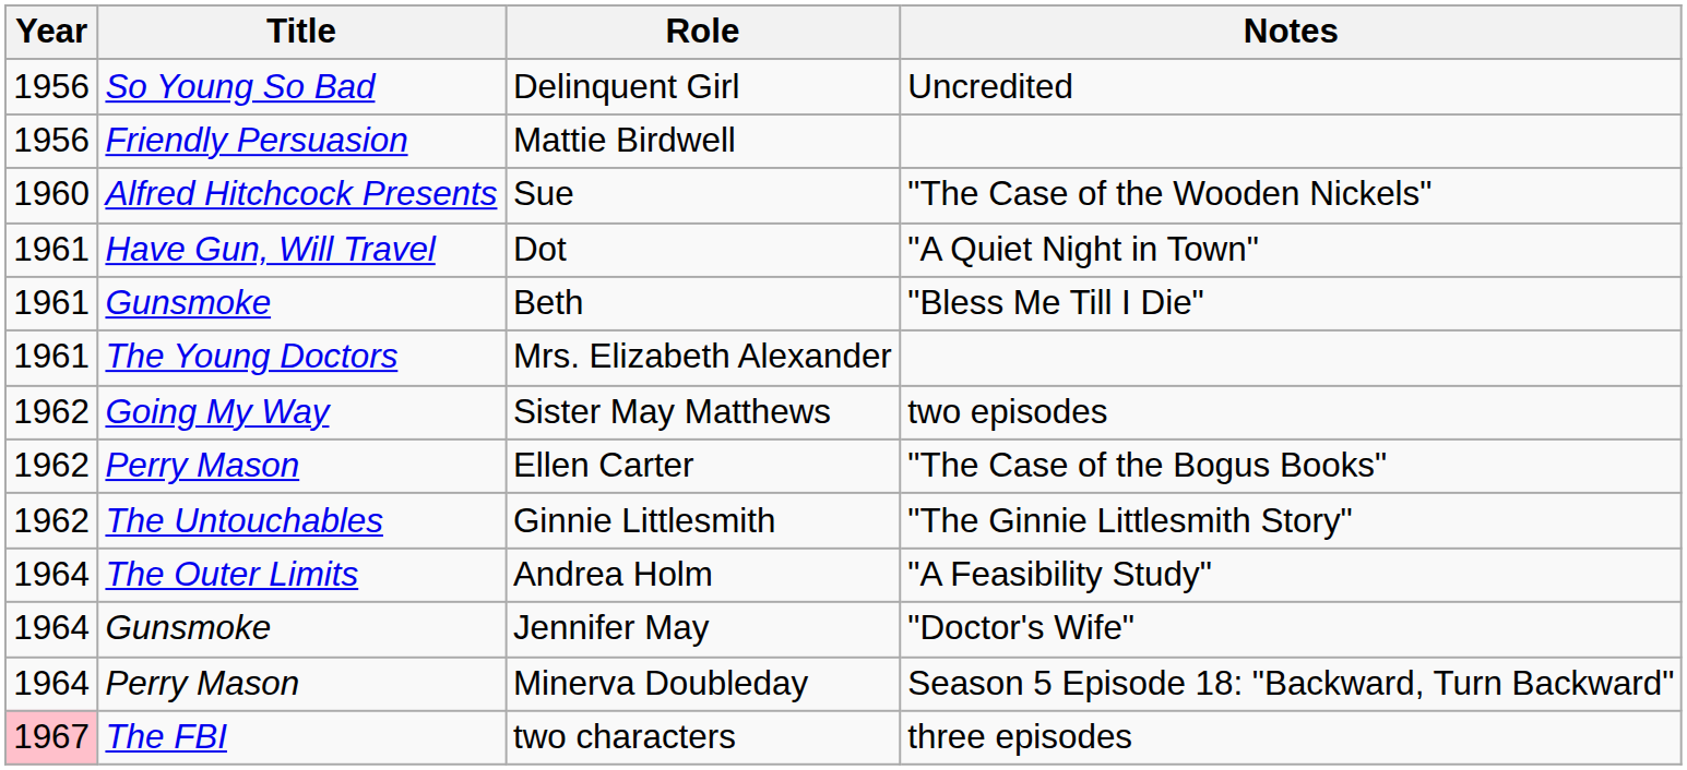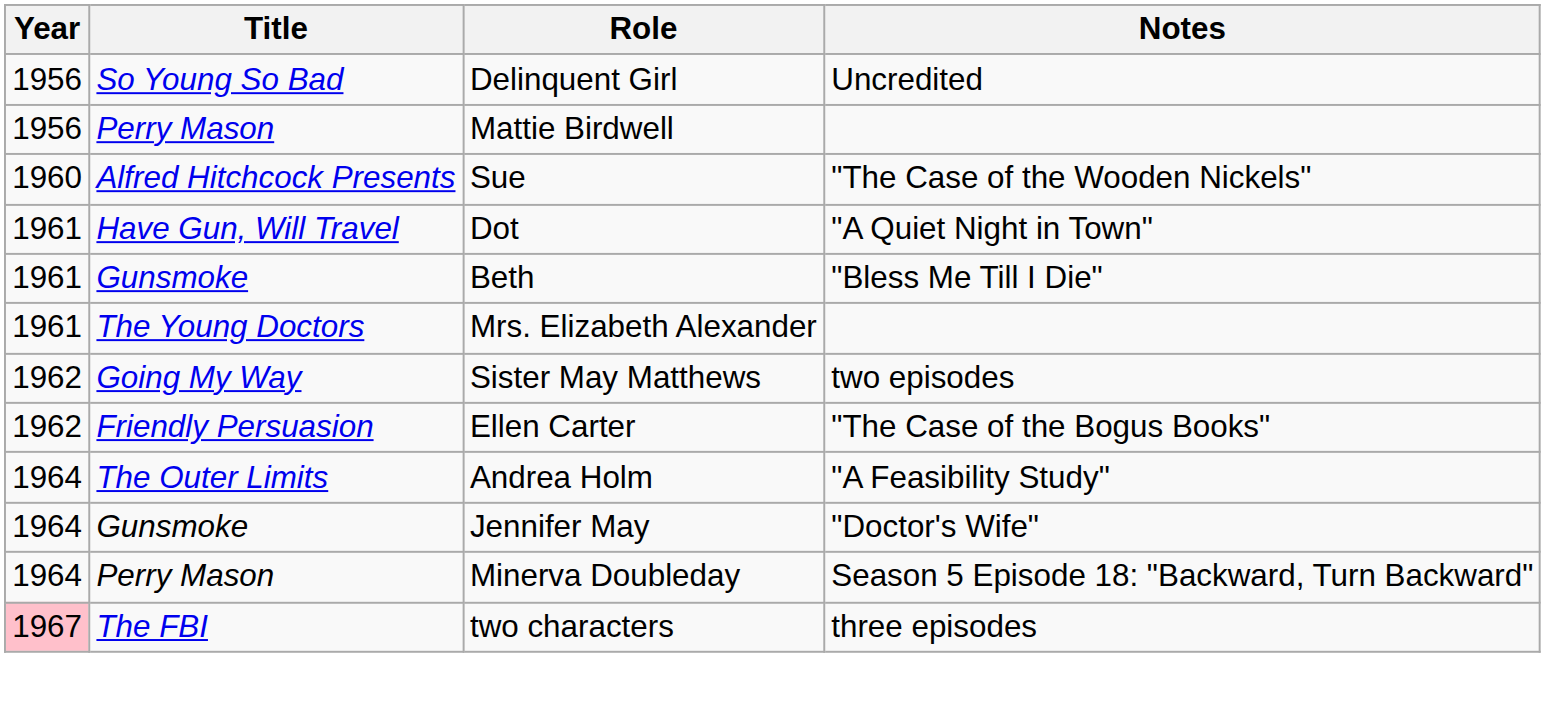Mattie Birdwell | Title: Friendly Persuasion -> Perry Mason
Ellen Carter | Title: Perry Mason -> Friendly Persuasion
- row: 1962 | The Untouchables | Ginnie Littlesmith | "The Ginnie Littlesmith Story"
